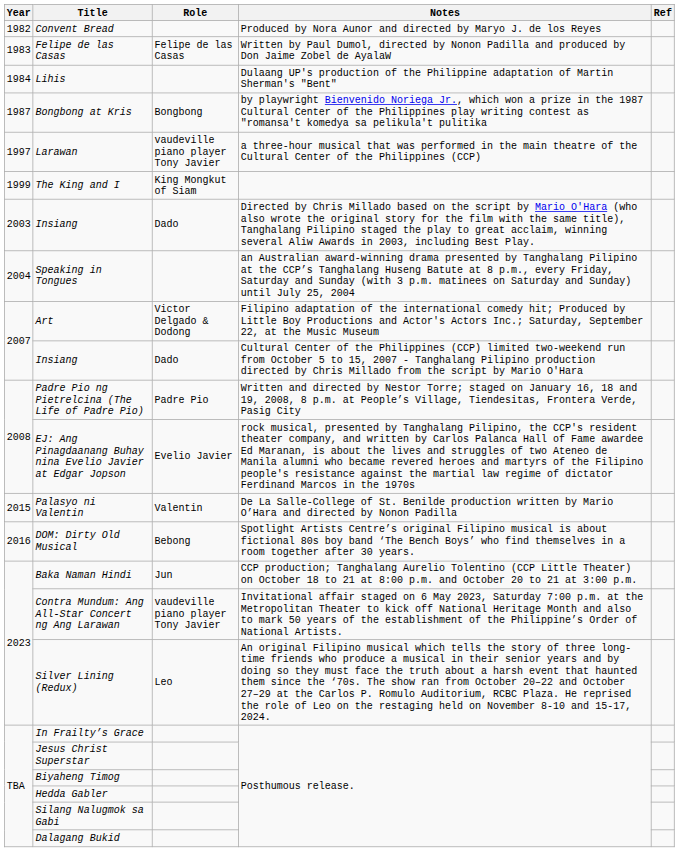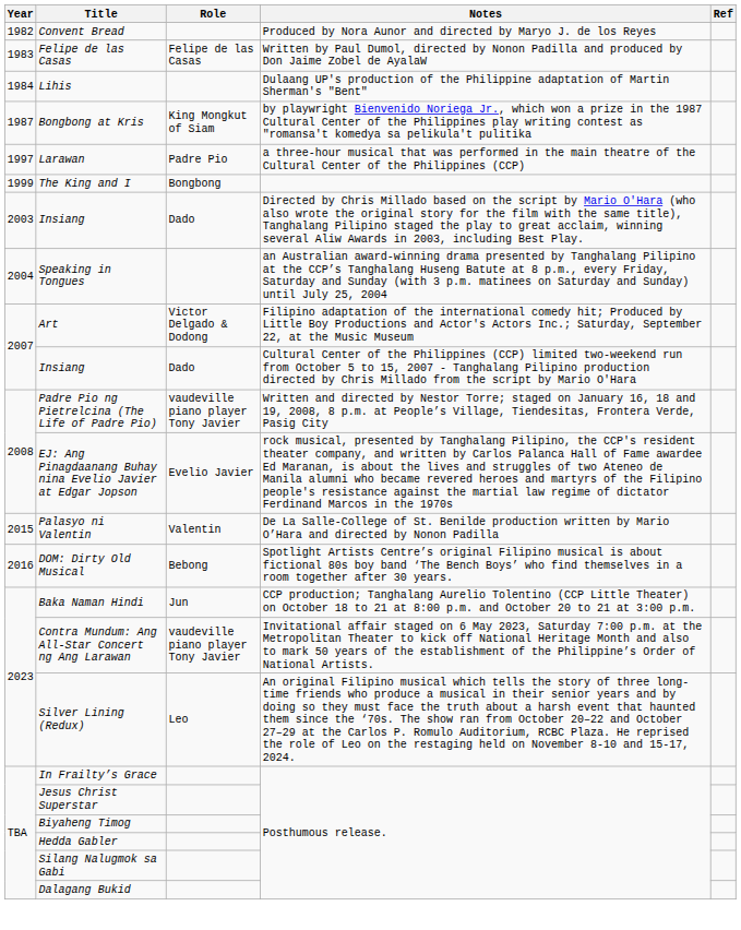Bongbong at Kris | Role: Bongbong -> King Mongkut of Siam
Larawan | Role: vaudeville piano player Tony Javier -> Padre Pio
The King and I | Role: King Mongkut of Siam -> Bongbong
Padre Pio ng Pietrelcina (The Life of Padre Pio) | Role: Padre Pio -> vaudeville piano player Tony Javier
